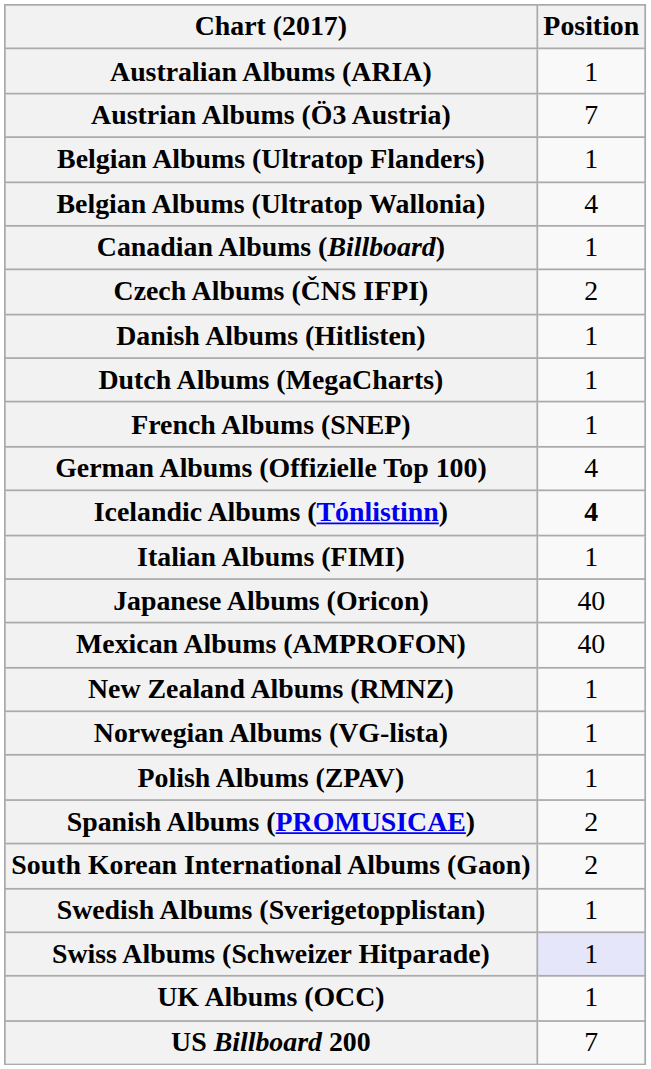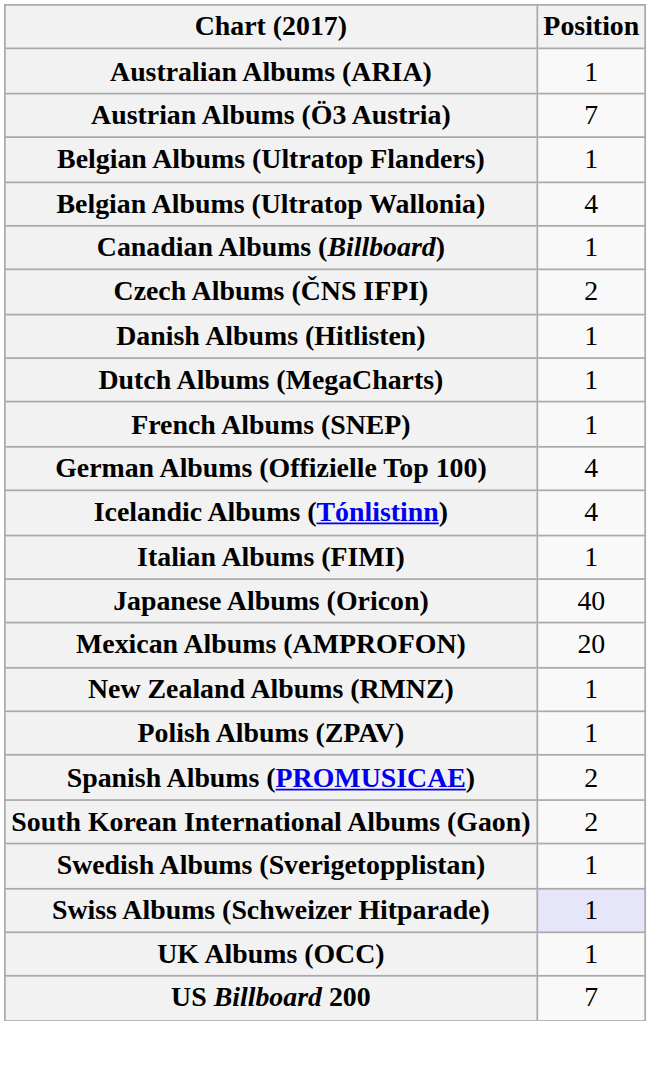Icelandic Albums (Tónlistinn) | Position: bold -> normal
Mexican Albums (AMPROFON) | Position: 40 -> 20
- row: Norwegian Albums (VG-lista) | 1
